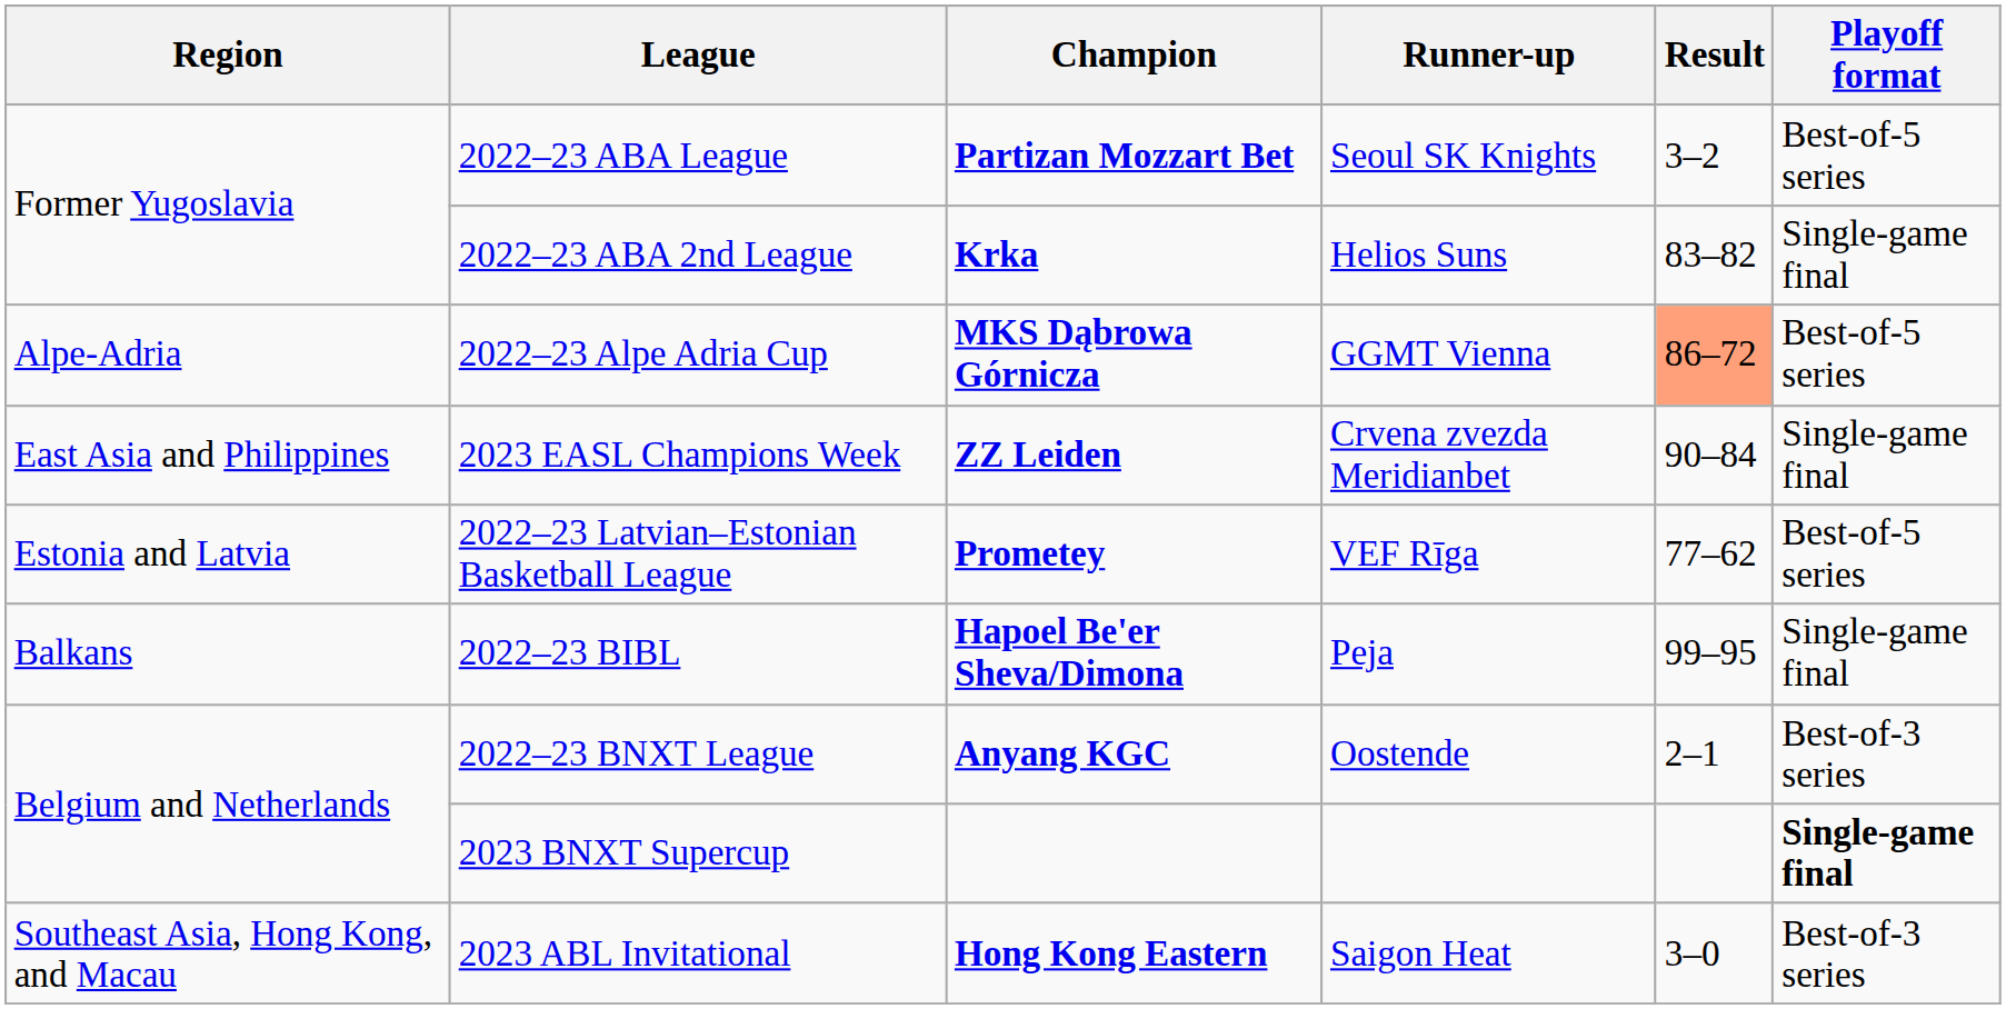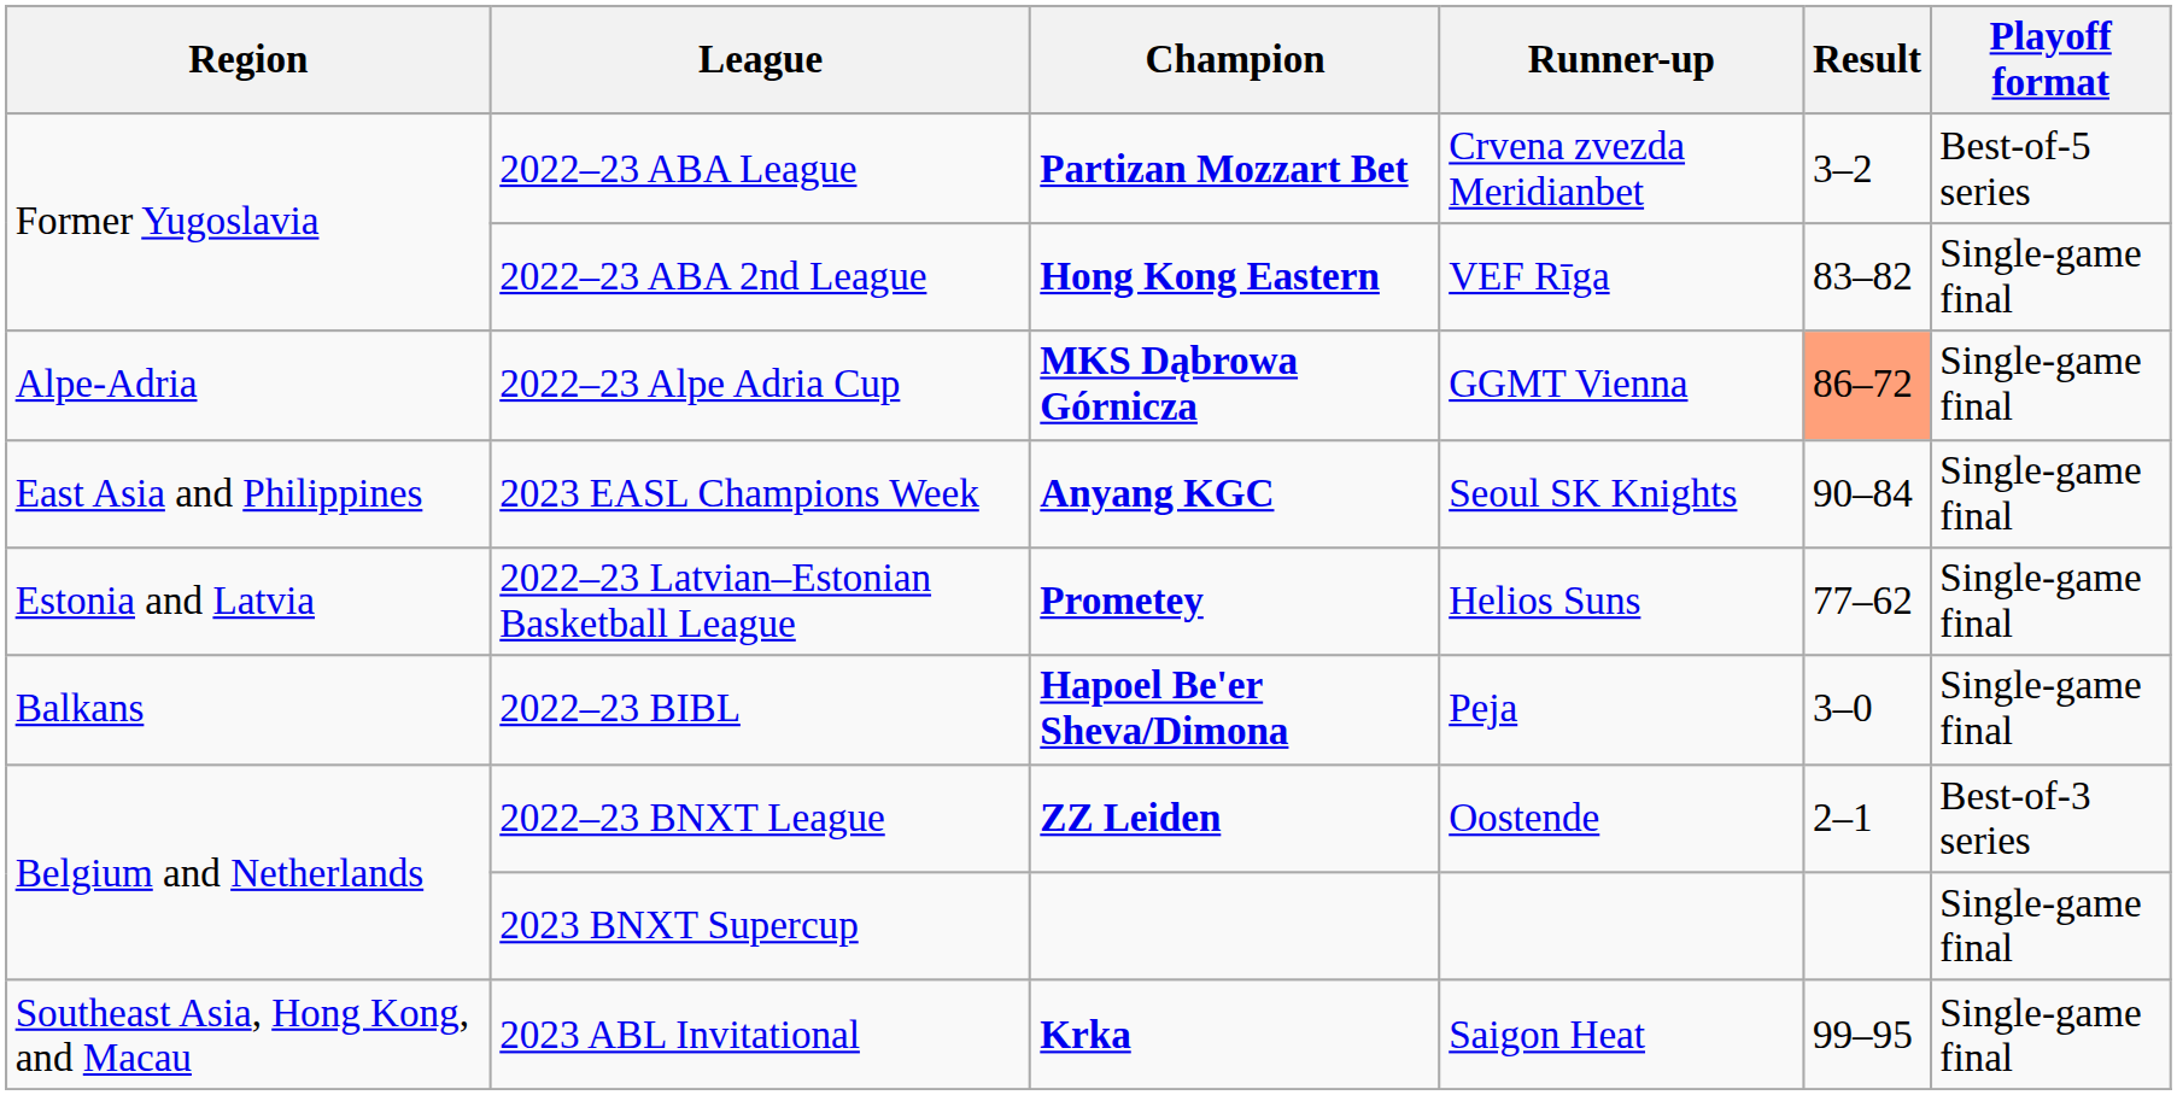2022–23 ABA League | Runner-up: Seoul SK Knights -> Crvena zvezda Meridianbet
2022–23 ABA 2nd League | Champion: Krka -> Hong Kong Eastern
2022–23 ABA 2nd League | Runner-up: Helios Suns -> VEF Rīga
2022–23 Alpe Adria Cup | Playoff format: Best-of-5 series -> Single-game final
2023 EASL Champions Week | Champion: ZZ Leiden -> Anyang KGC
2023 EASL Champions Week | Runner-up: Crvena zvezda Meridianbet -> Seoul SK Knights
2022–23 Latvian–Estonian Basketball League | Runner-up: VEF Rīga -> Helios Suns
2022–23 Latvian–Estonian Basketball League | Playoff format: Best-of-5 series -> Single-game final
2022–23 BIBL | Result: 99–95 -> 3–0
2022–23 BNXT League | Champion: Anyang KGC -> ZZ Leiden
2023 BNXT Supercup | Playoff format: bold -> normal
2023 ABL Invitational | Champion: Hong Kong Eastern -> Krka
2023 ABL Invitational | Result: 3–0 -> 99–95
2023 ABL Invitational | Playoff format: Best-of-3 series -> Single-game final
